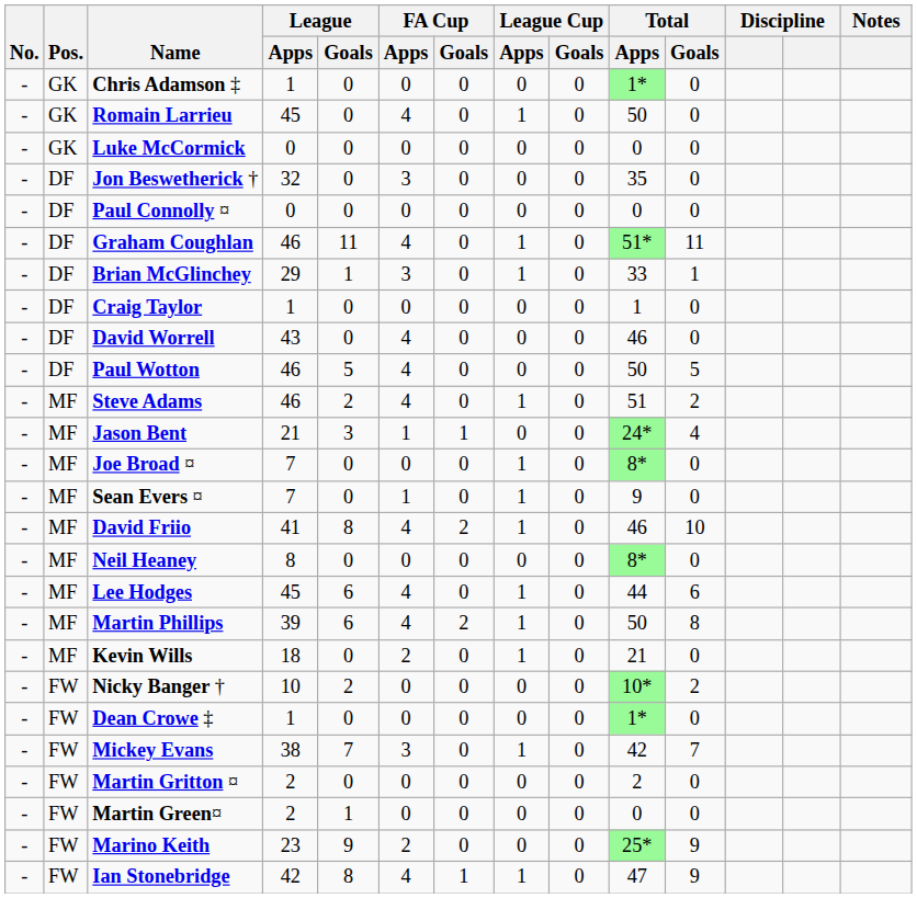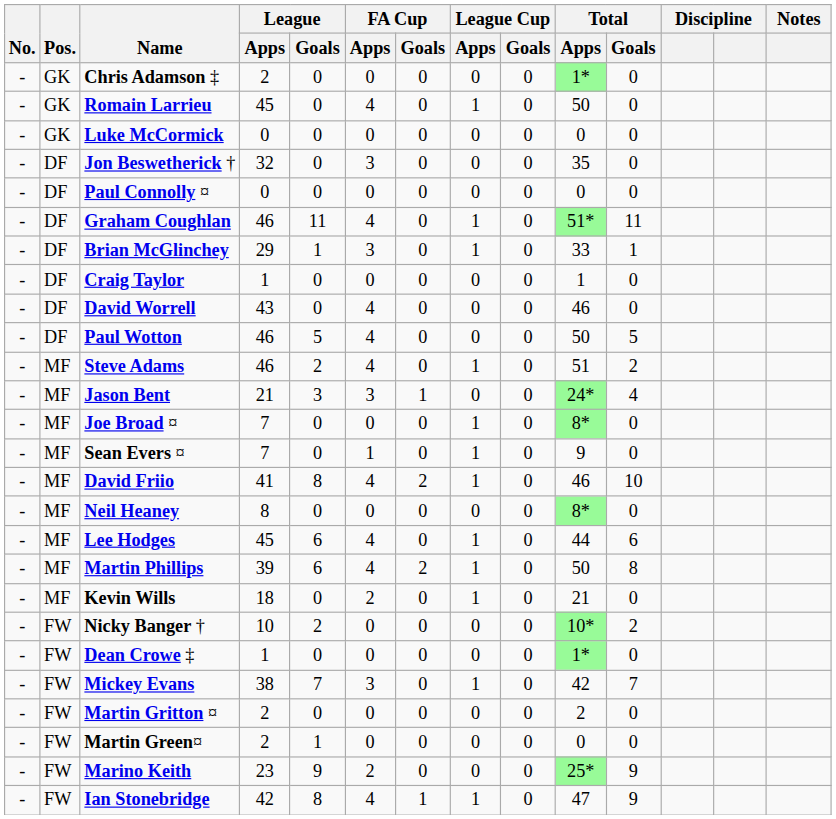Chris Adamson ‡ | League / Apps: 1 -> 2
Jason Bent | FA Cup / Apps: 1 -> 3
